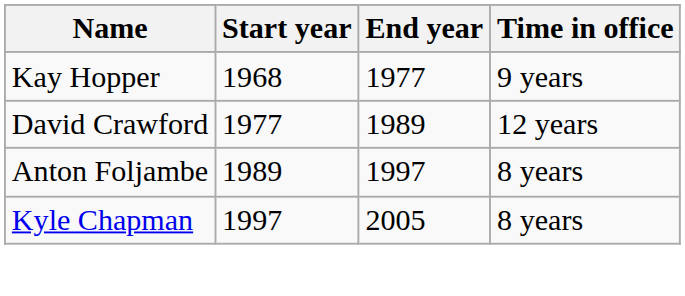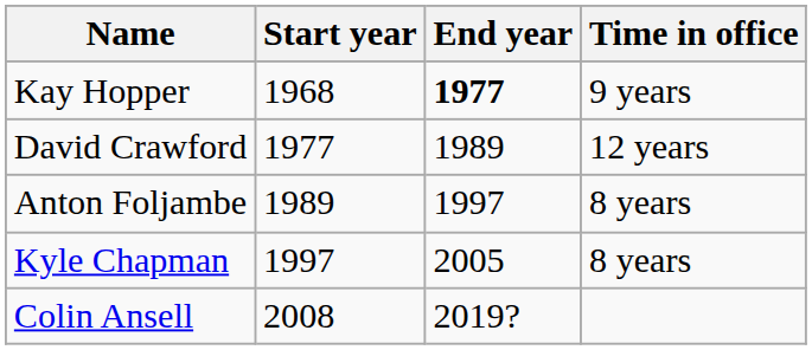Kay Hopper | End year: normal -> bold
+ row: Colin Ansell | 2008 | 2019?
